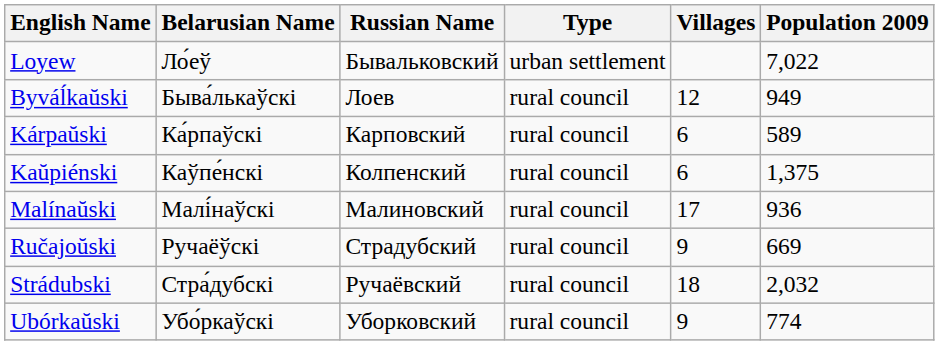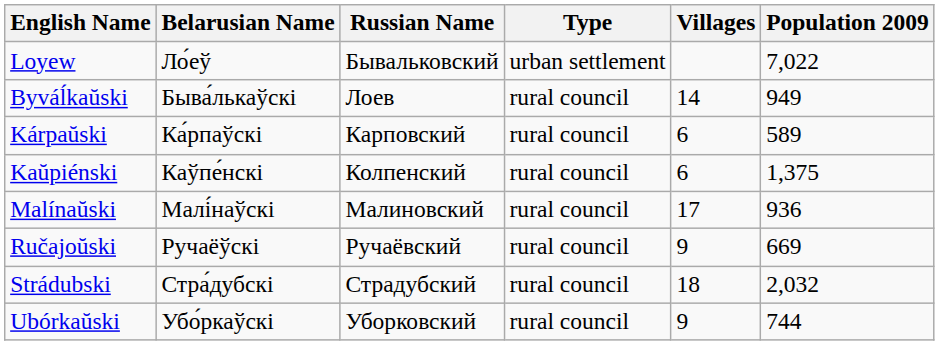Byváĺkaŭski | Villages: 12 -> 14
Ručajoŭski | Russian Name: Страдубский -> Ручаёвский
Strádubski | Russian Name: Ручаёвский -> Страдубский
Ubórkaŭski | Population 2009: 774 -> 744
